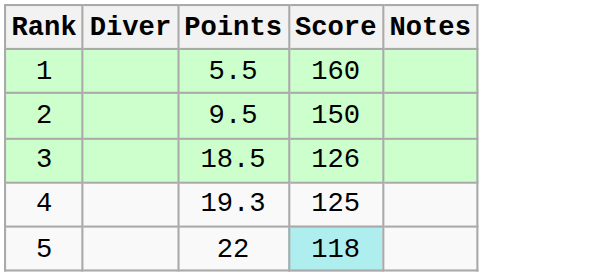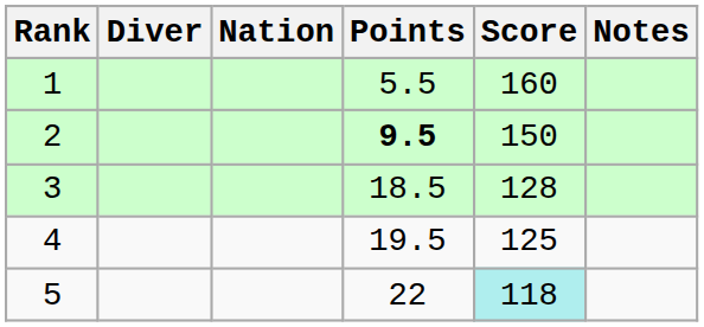+ column: Nation
2 | Points: normal -> bold
3 | Score: 126 -> 128
4 | Points: 19.3 -> 19.5
